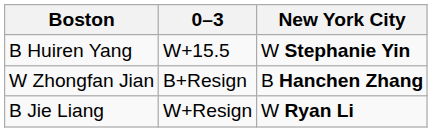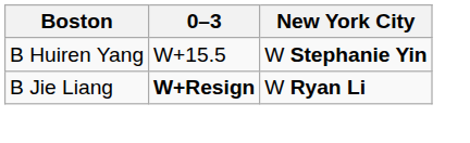- row: W Zhongfan Jian | B+Resign | B Hanchen Zhang
B Jie Liang | 0–3: normal -> bold
